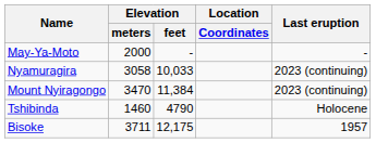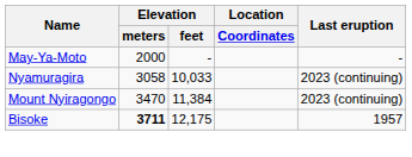- row: Tshibinda | 1460 | 4790 | Holocene
Bisoke | Elevation / meters: normal -> bold
